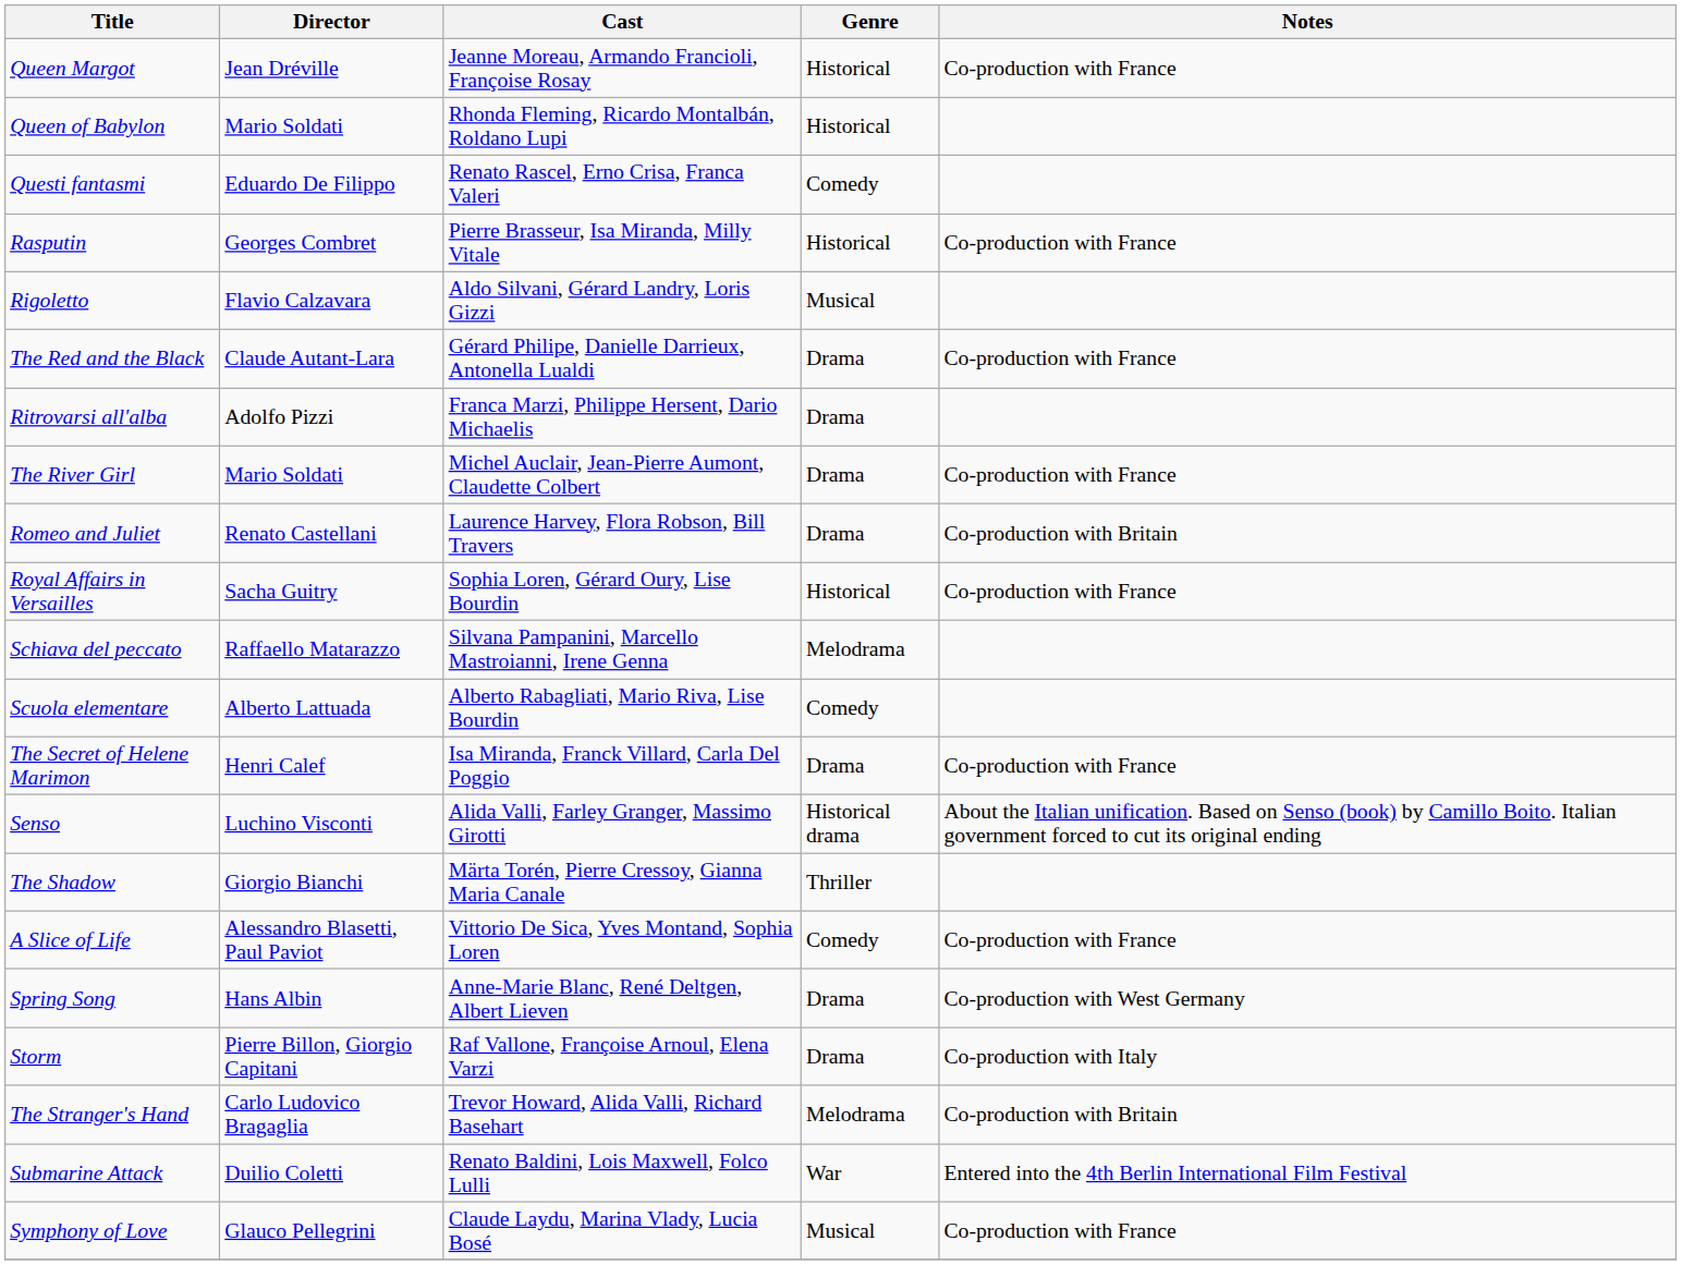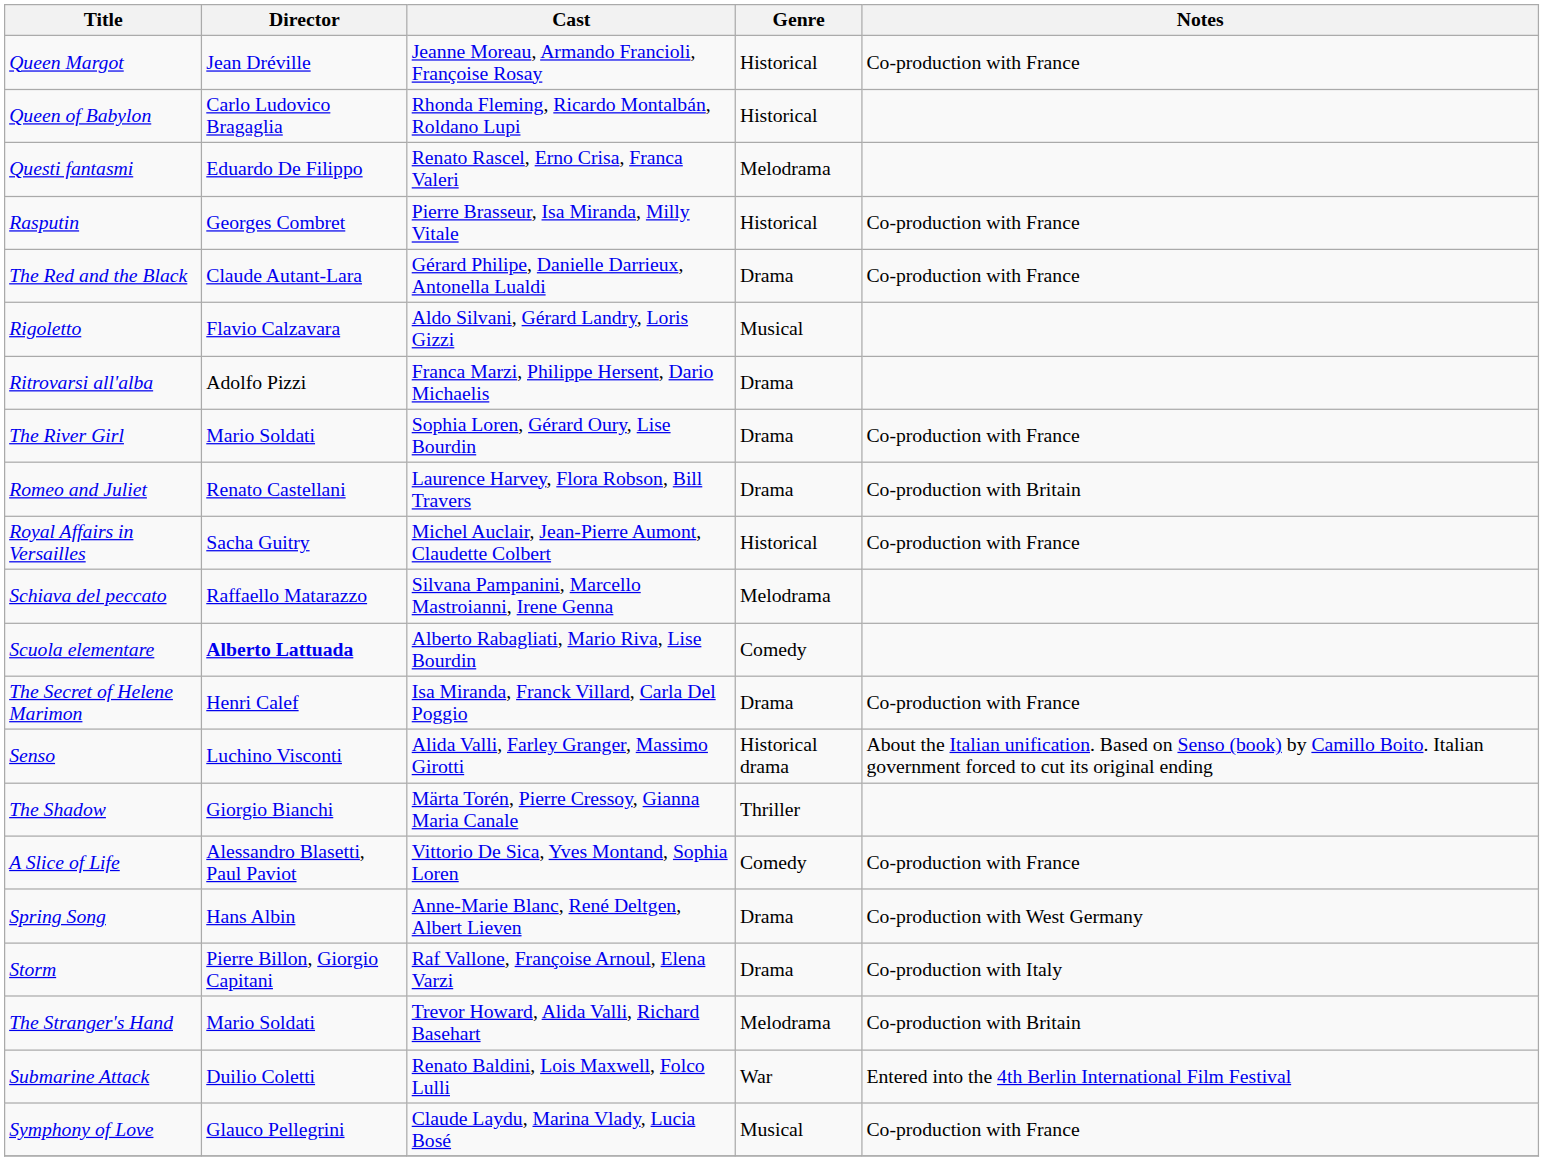Queen of Babylon | Director: Mario Soldati -> Carlo Ludovico Bragaglia
Questi fantasmi | Genre: Comedy -> Melodrama
rows swapped: The Red and the Black <-> Rigoletto
The River Girl | Cast: Michel Auclair, Jean-Pierre Aumont, Claudette Colbert -> Sophia Loren, Gérard Oury, Lise Bourdin
Royal Affairs in Versailles | Cast: Sophia Loren, Gérard Oury, Lise Bourdin -> Michel Auclair, Jean-Pierre Aumont, Claudette Colbert
Scuola elementare | Director: normal -> bold
The Stranger's Hand | Director: Carlo Ludovico Bragaglia -> Mario Soldati
